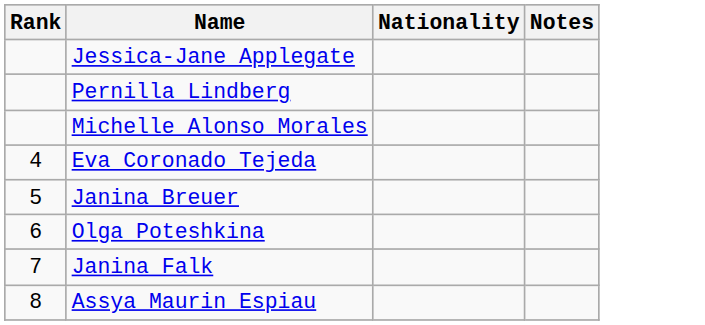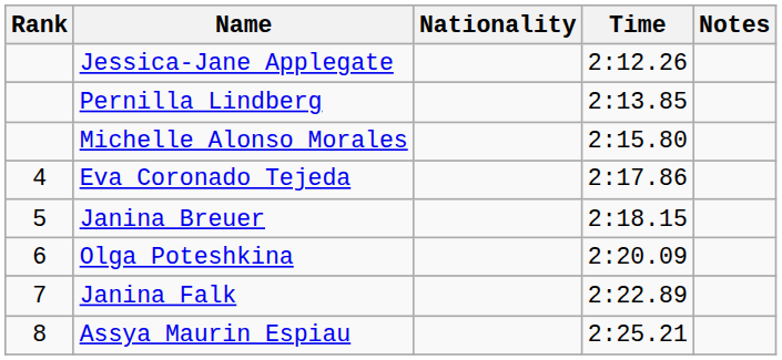+ column: Time | 2:12.26 | 2:13.85 | 2:15.80 | 2:17.86 | 2:18.15 | 2:20.09 | 2:22.89 | 2:25.21
